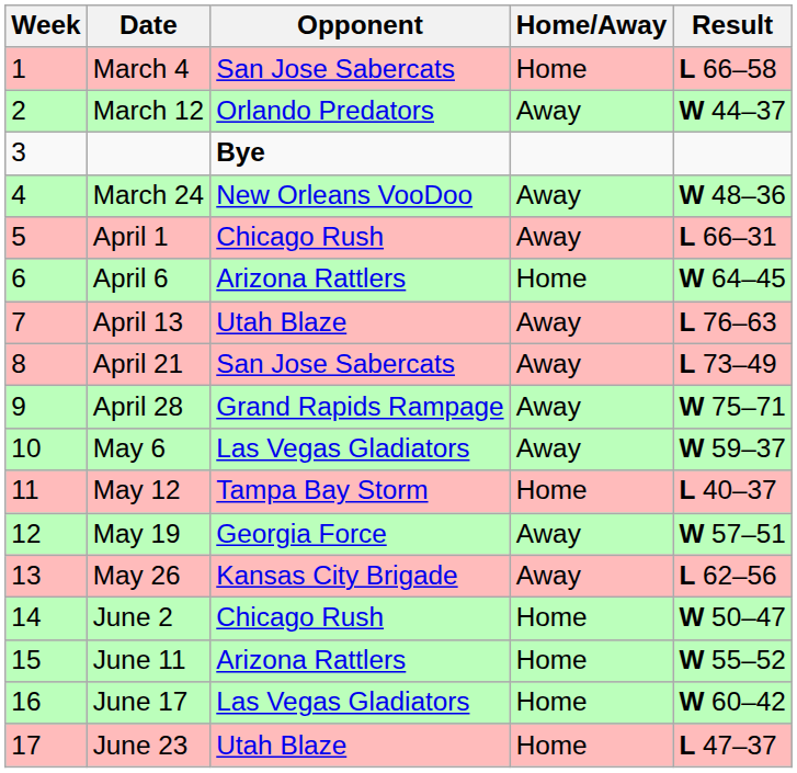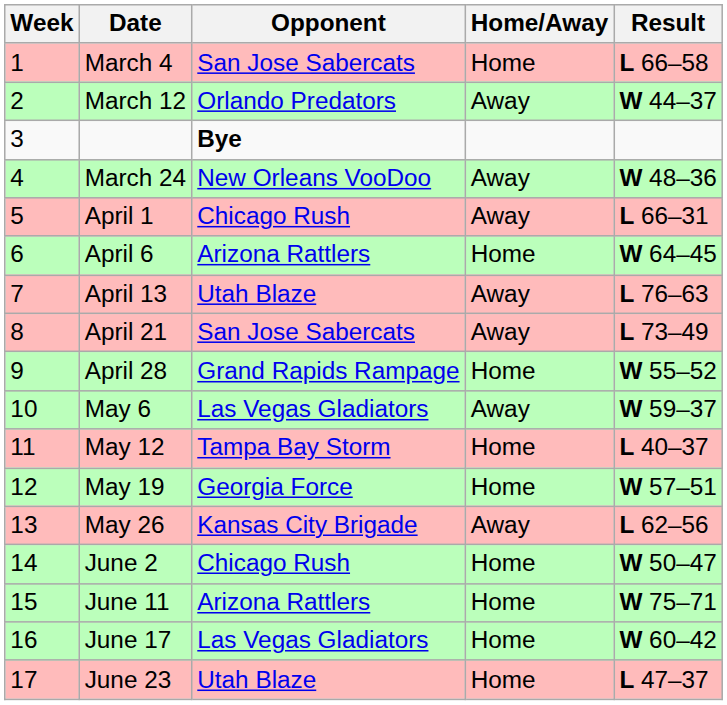April 28 | Home/Away: Away -> Home
April 28 | Result: W 75–71 -> W 55–52
May 19 | Home/Away: Away -> Home
June 11 | Result: W 55–52 -> W 75–71
